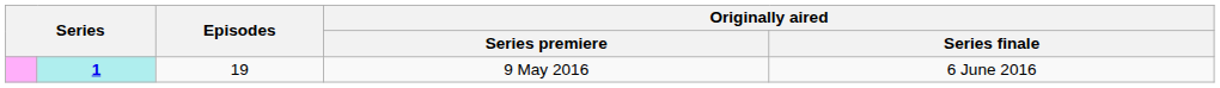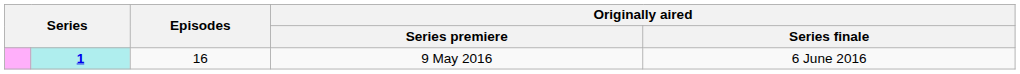9 May 2016 | Episodes: 19 -> 16
